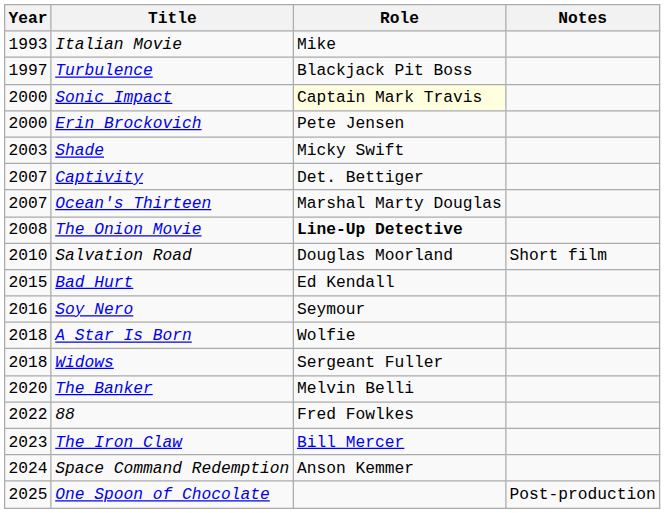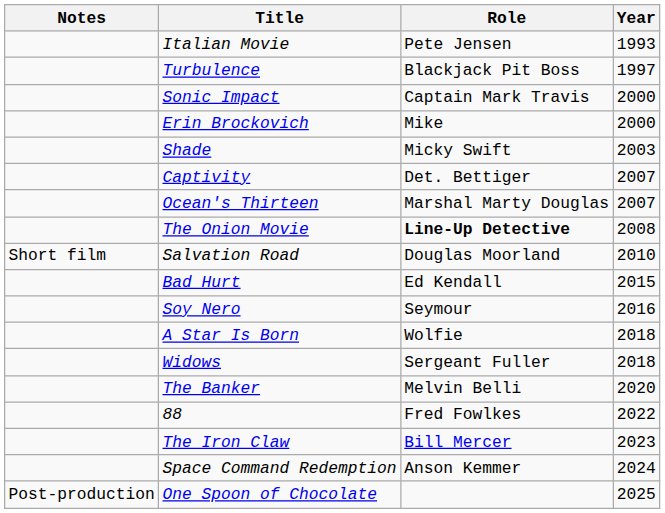columns swapped: Year <-> Notes
Italian Movie | Role: Mike -> Pete Jensen
Sonic Impact | Role: lightyellow background -> no background
Erin Brockovich | Role: Pete Jensen -> Mike
